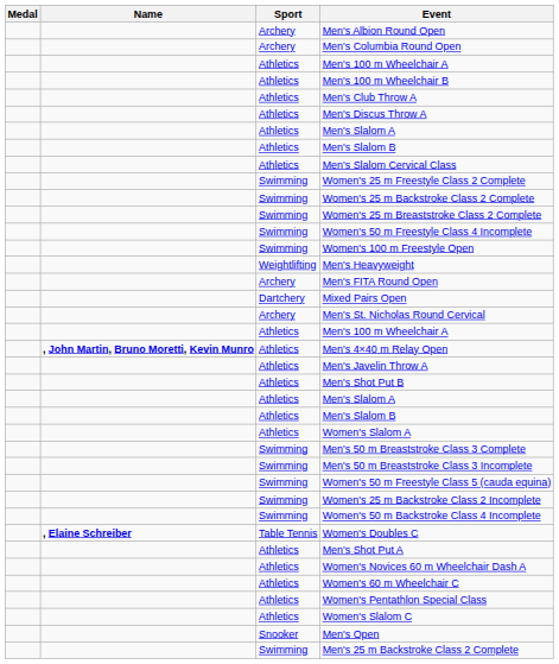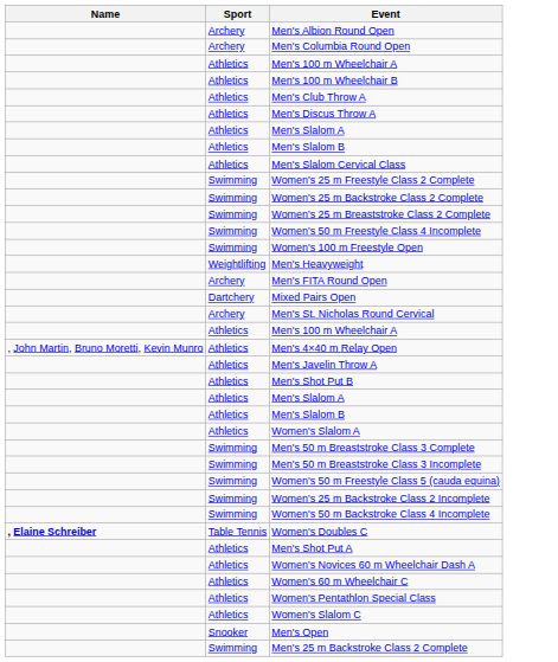- column: Medal
Men's 4×40 m Relay Open | Name: bold -> normal
